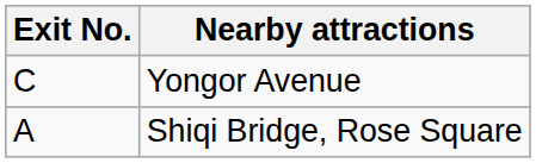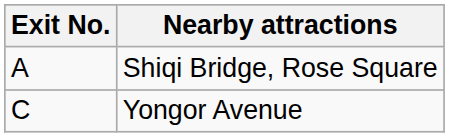rows swapped: Shiqi Bridge, Rose Square <-> Yongor Avenue
